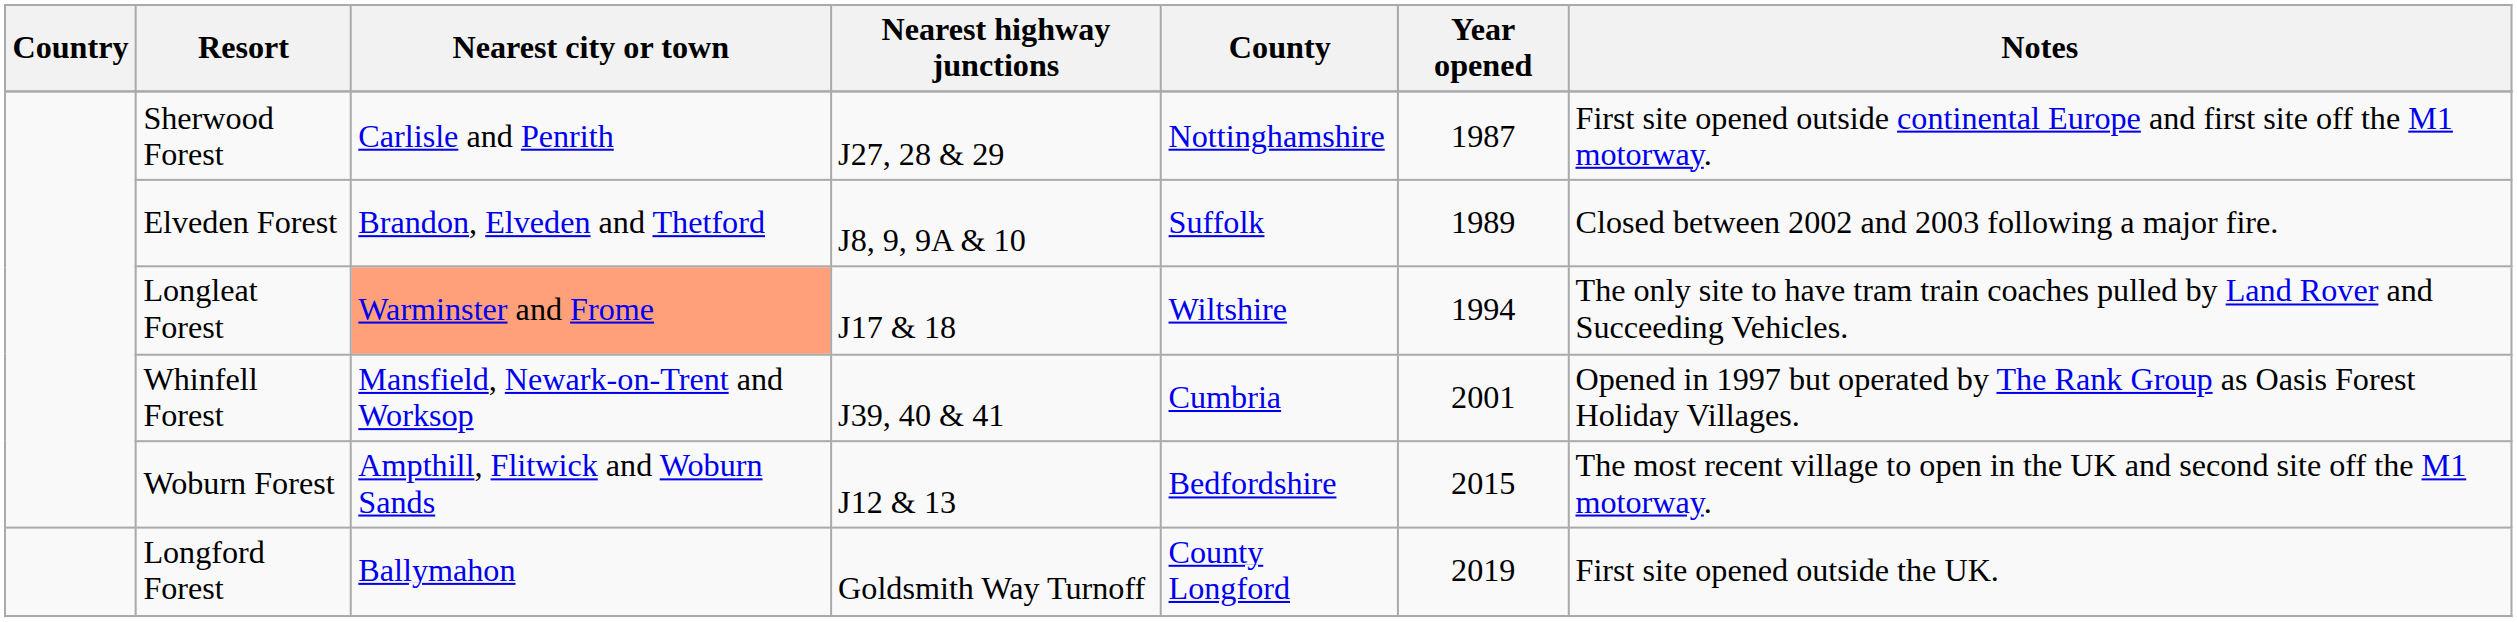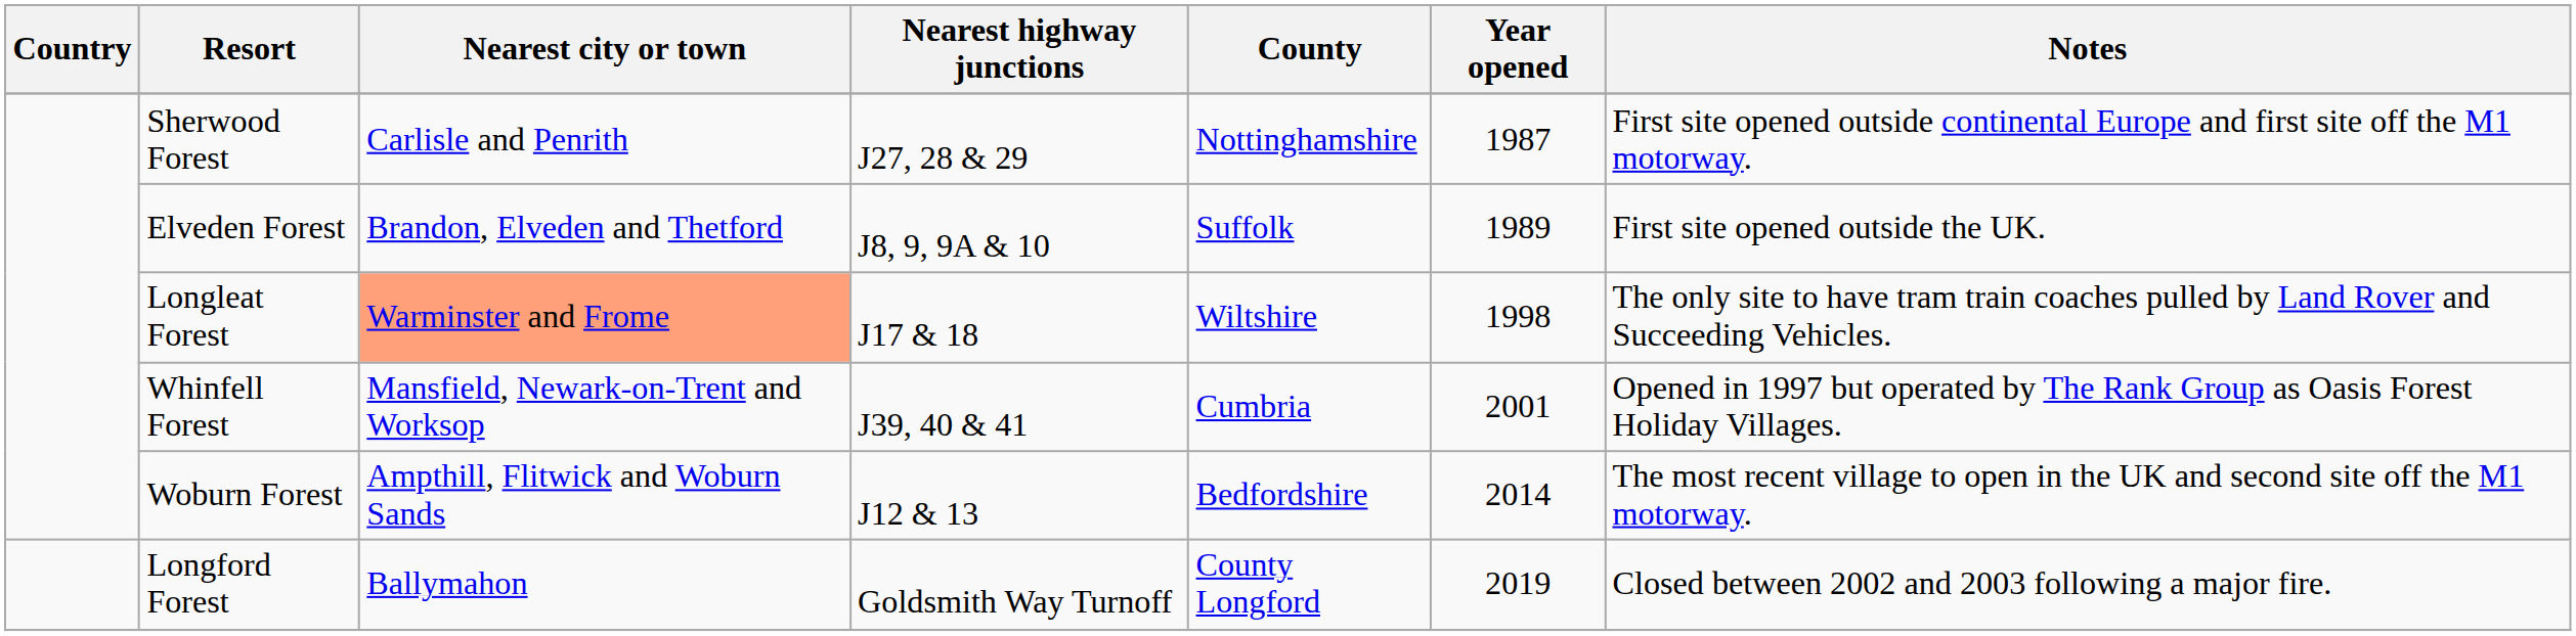Elveden Forest | Notes: Closed between 2002 and 2003 following a major fire. -> First site opened outside the UK.
Longleat Forest | Year opened: 1994 -> 1998
Woburn Forest | Year opened: 2015 -> 2014
Longford Forest | Notes: First site opened outside the UK. -> Closed between 2002 and 2003 following a major fire.
